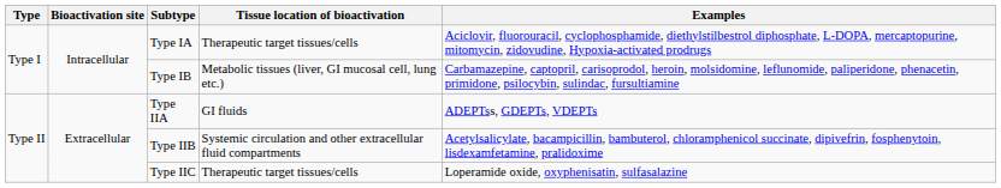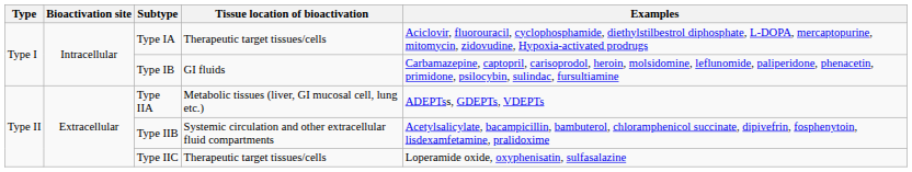Type IB | Tissue location of bioactivation: Metabolic tissues (liver, GI mucosal cell, lung etc.) -> GI fluids
Type IIA | Tissue location of bioactivation: GI fluids -> Metabolic tissues (liver, GI mucosal cell, lung etc.)
